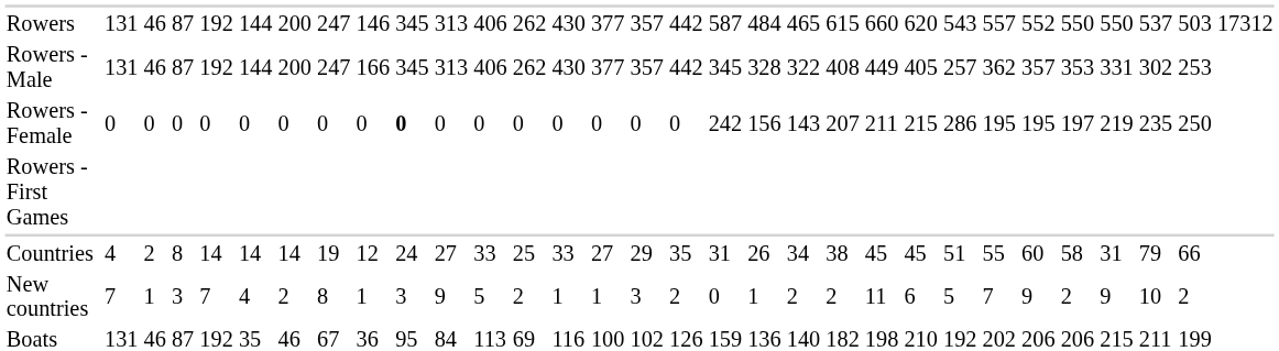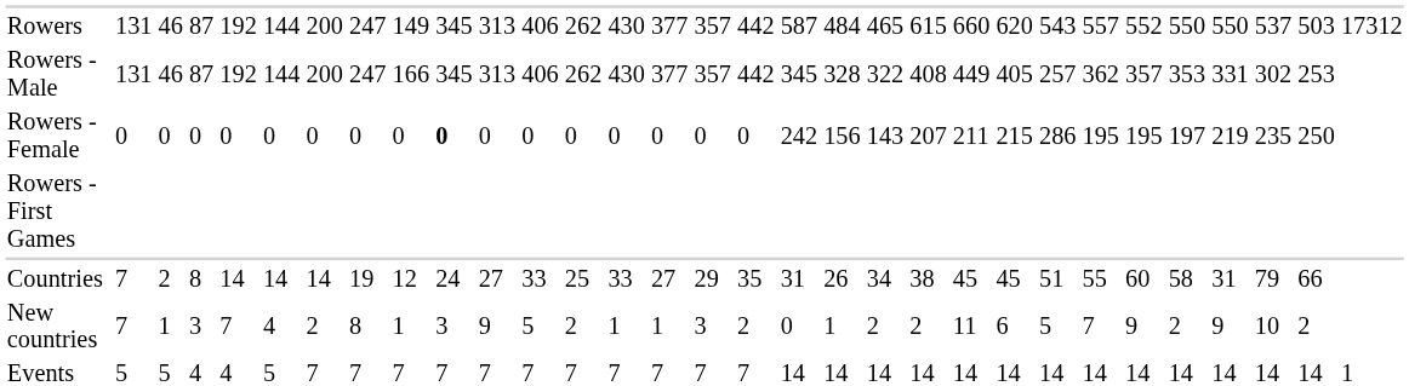Rowers | column 10: 146 -> 149
Countries | column 3: 4 -> 7
+ row: Events | 5 | 5 | 4 | 4 | 5 | 7 | 7 | 7 | 7 | 7 | 7 | 7 | 7 | 7 | 7 | 7 | 14 | 14 | 14 | 14 | 14 | 14 | 14 | 14 | 14 | 14 | 14 | 14 | 14 | 1
- row: Boats | 131 | 46 | 87 | 192 | 35 | 46 | 67 | 36 | 95 | 84 | 113 | 69 | 116 | 100 | 102 | 126 | 159 | 136 | 140 | 182 | 198 | 210 | 192 | 202 | 206 | 206 | 215 | 211 | 199
